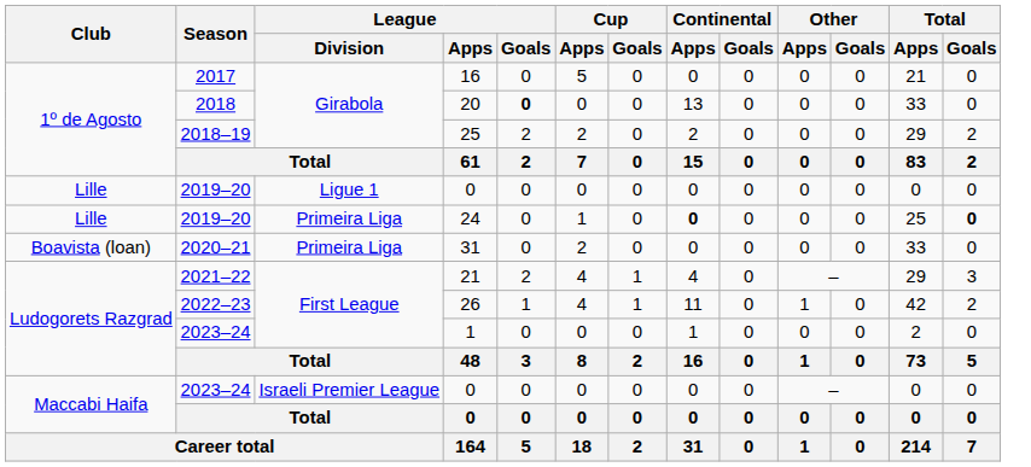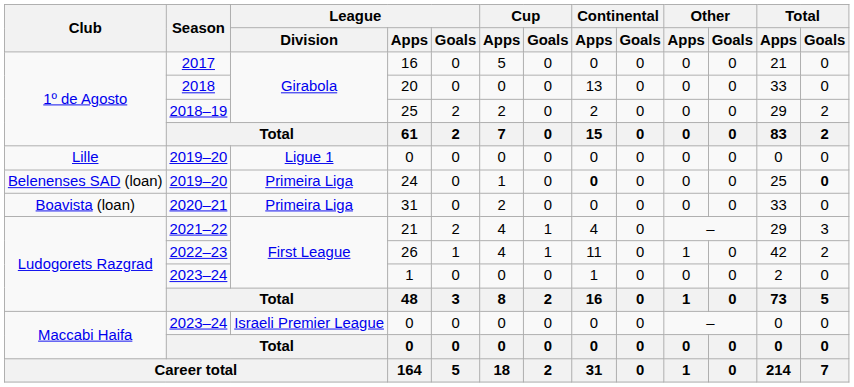20 | League / Goals: bold -> normal
24 | Club: Lille -> Belenenses SAD (loan)
